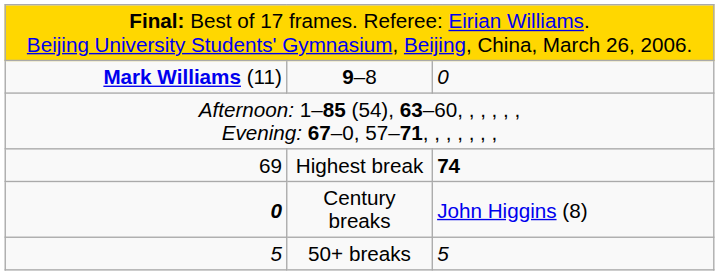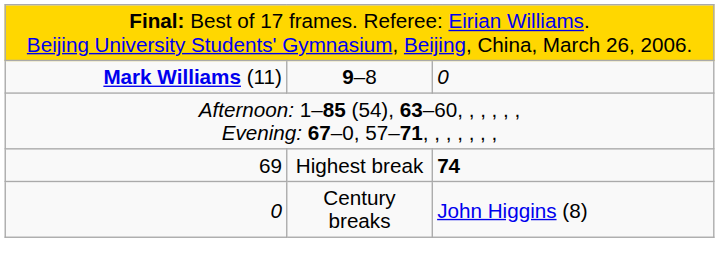Century breaks | column 1: bold -> normal
- row: 5 | 50+ breaks | 5
